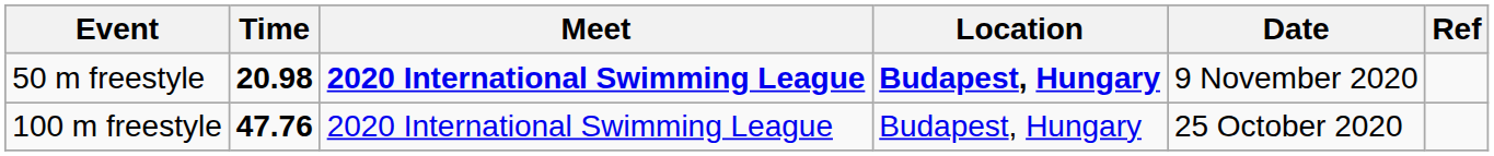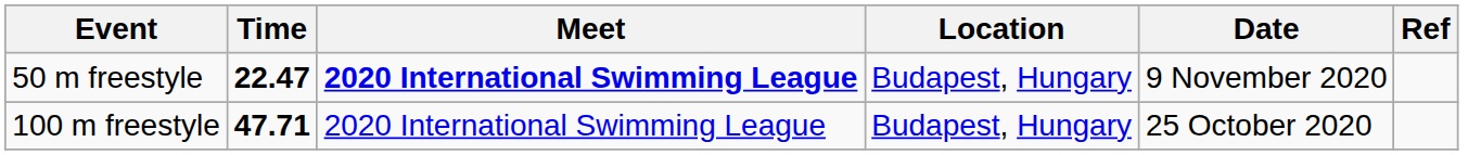50 m freestyle | Time: 20.98 -> 22.47
50 m freestyle | Location: bold -> normal
100 m freestyle | Time: 47.76 -> 47.71
